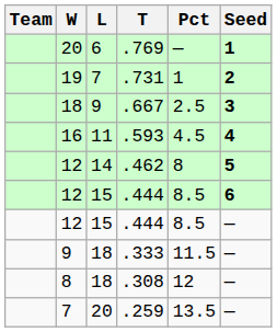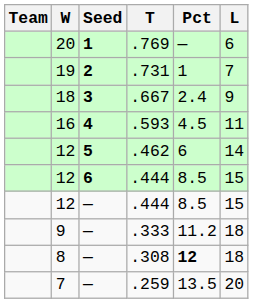columns swapped: L <-> Seed
.667 | Pct: 2.5 -> 2.4
.462 | Pct: 8 -> 6
.333 | Pct: 11.5 -> 11.2
.308 | Pct: normal -> bold
